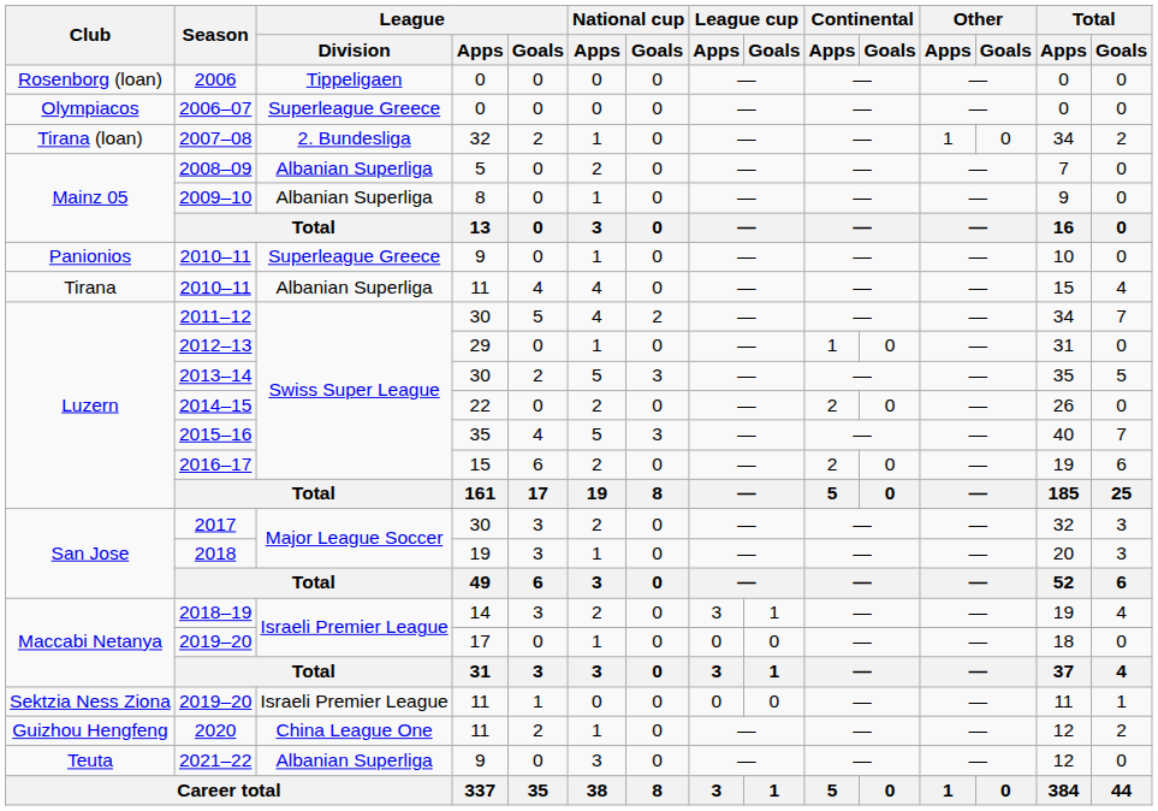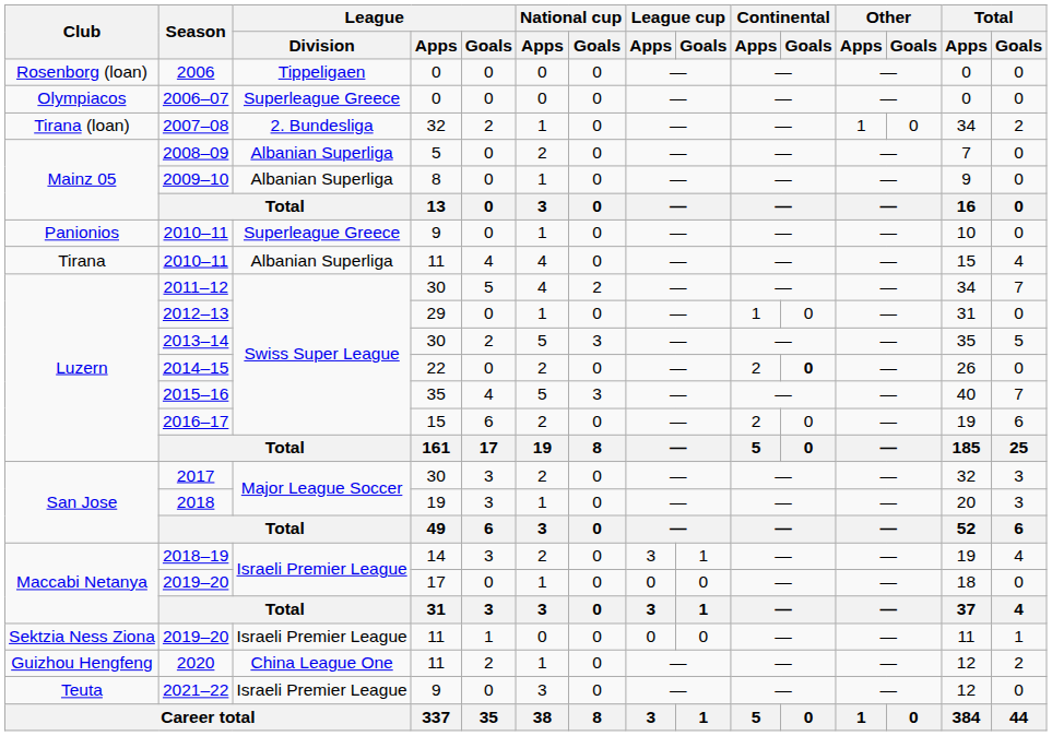2014–15 | Continental / Goals: normal -> bold
2021–22 | League / Division: Albanian Superliga -> Israeli Premier League
